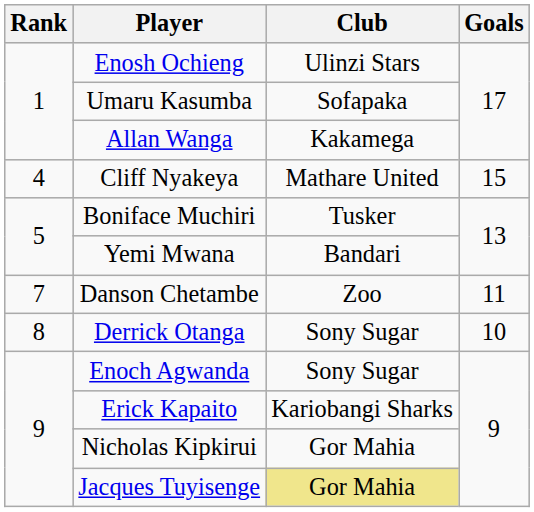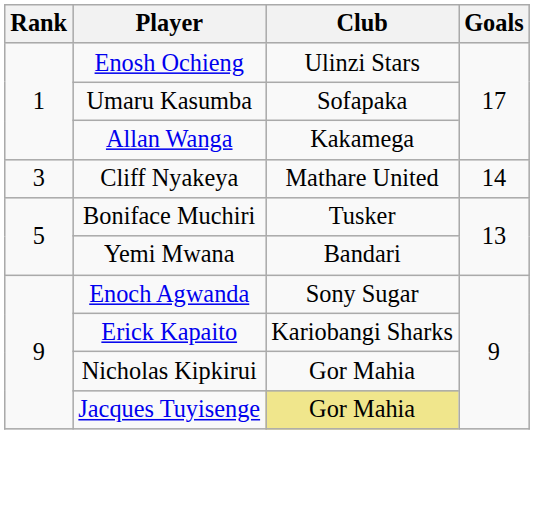Cliff Nyakeya | Rank: 4 -> 3
Cliff Nyakeya | Goals: 15 -> 14
- row: 7 | Danson Chetambe | Zoo | 11
- row: 8 | Derrick Otanga | Sony Sugar | 10
